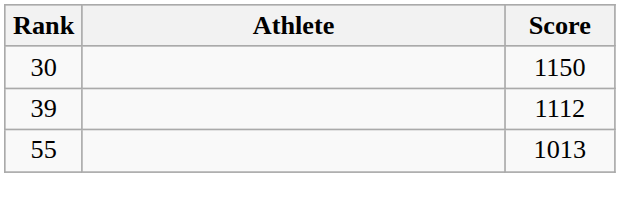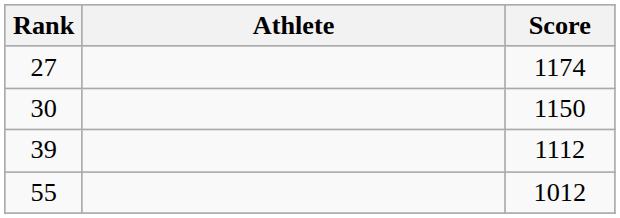+ row: 27 | 1174
55 | Score: 1013 -> 1012
